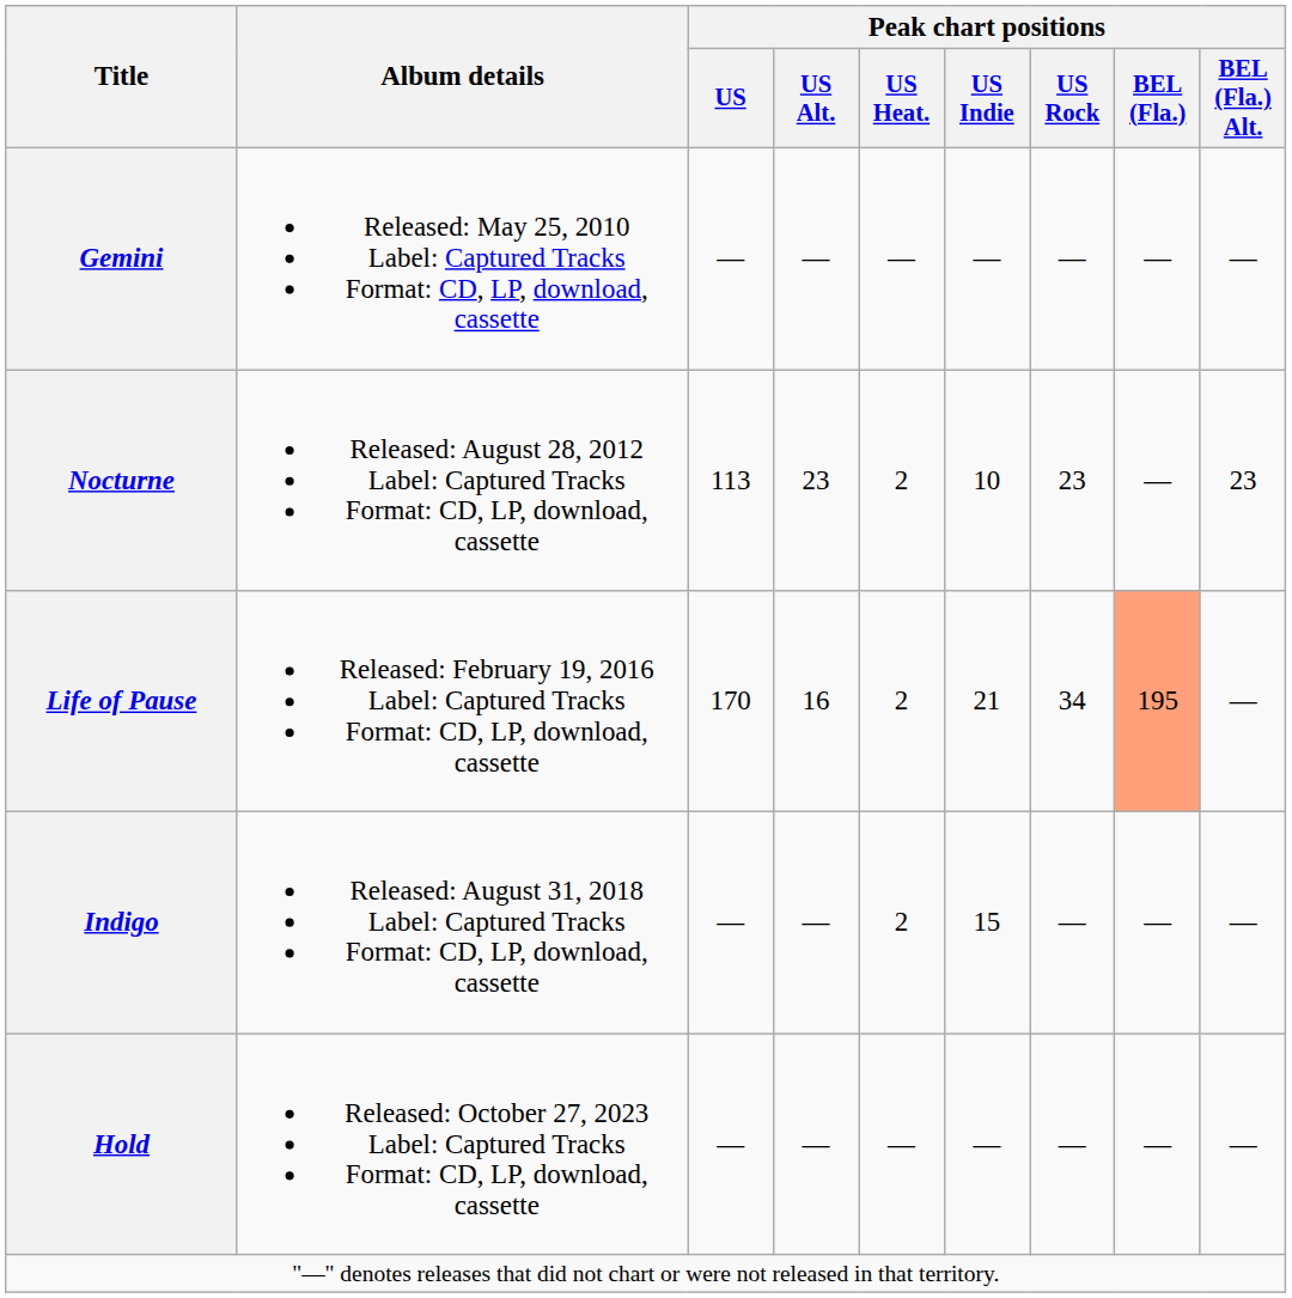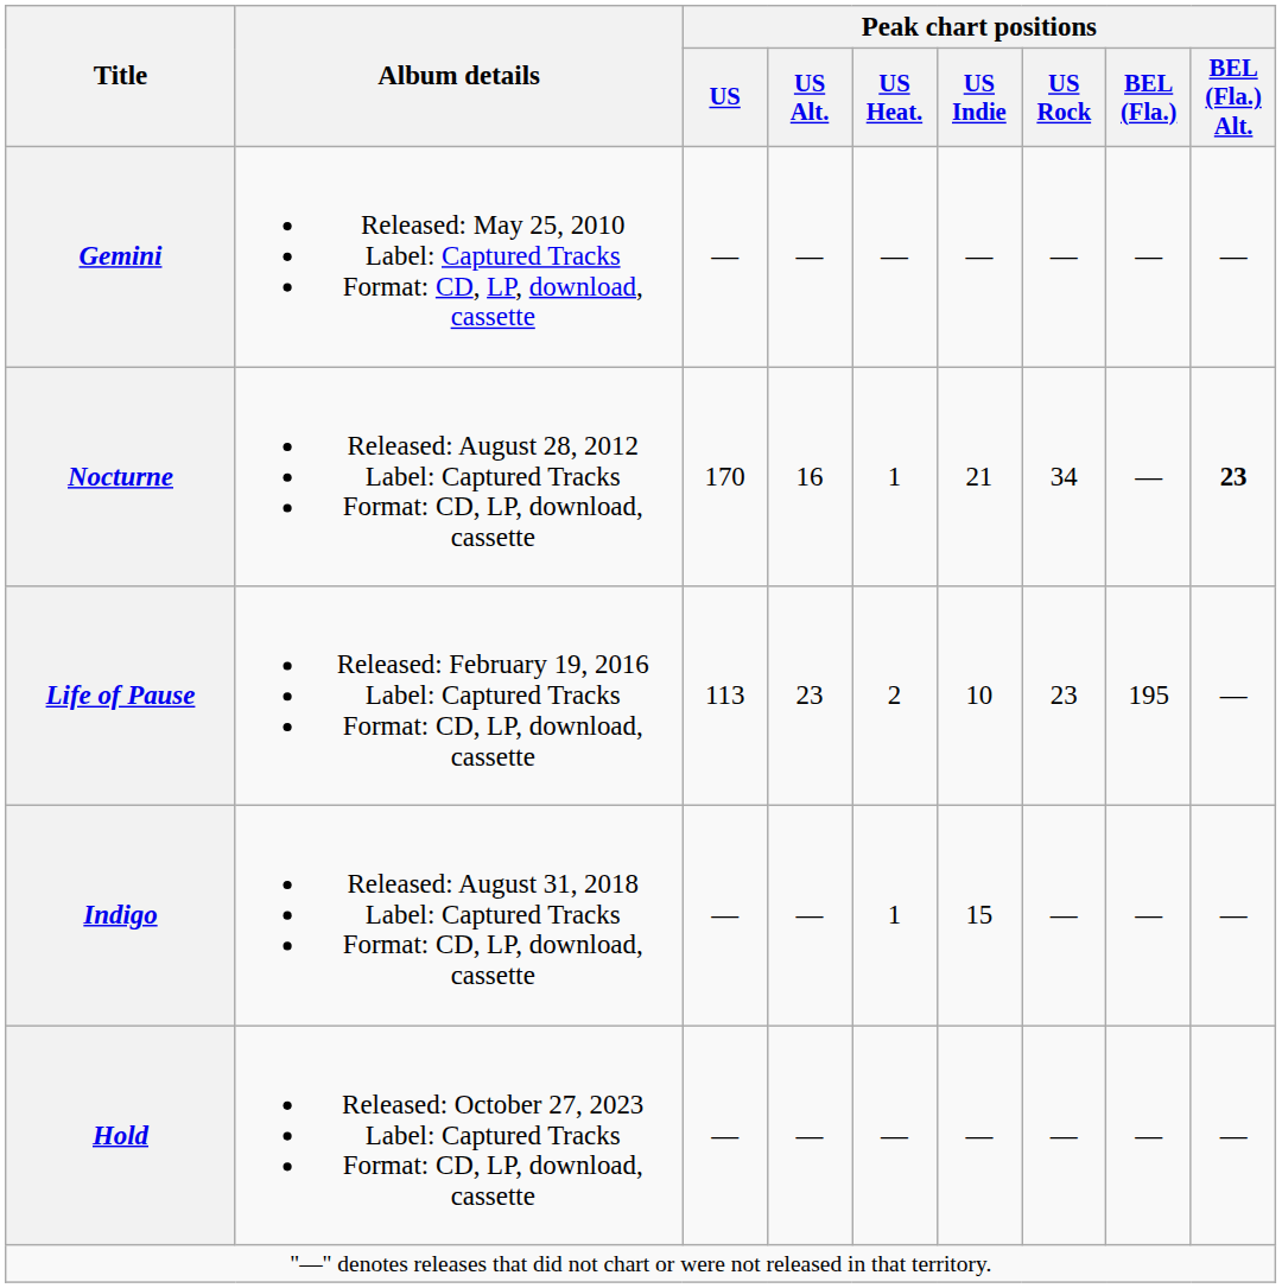Nocturne | Peak chart positions / US: 113 -> 170
Nocturne | Peak chart positions / US Alt.: 23 -> 16
Nocturne | Peak chart positions / US Heat.: 2 -> 1
Nocturne | Peak chart positions / US Indie: 10 -> 21
Nocturne | Peak chart positions / US Rock: 23 -> 34
Nocturne | Peak chart positions / BEL (Fla.) Alt.: normal -> bold
Life of Pause | Peak chart positions / US: 170 -> 113
Life of Pause | Peak chart positions / US Alt.: 16 -> 23
Life of Pause | Peak chart positions / US Indie: 21 -> 10
Life of Pause | Peak chart positions / US Rock: 34 -> 23
Life of Pause | Peak chart positions / BEL (Fla.): lightsalmon background -> no background
Indigo | Peak chart positions / US Heat.: 2 -> 1
